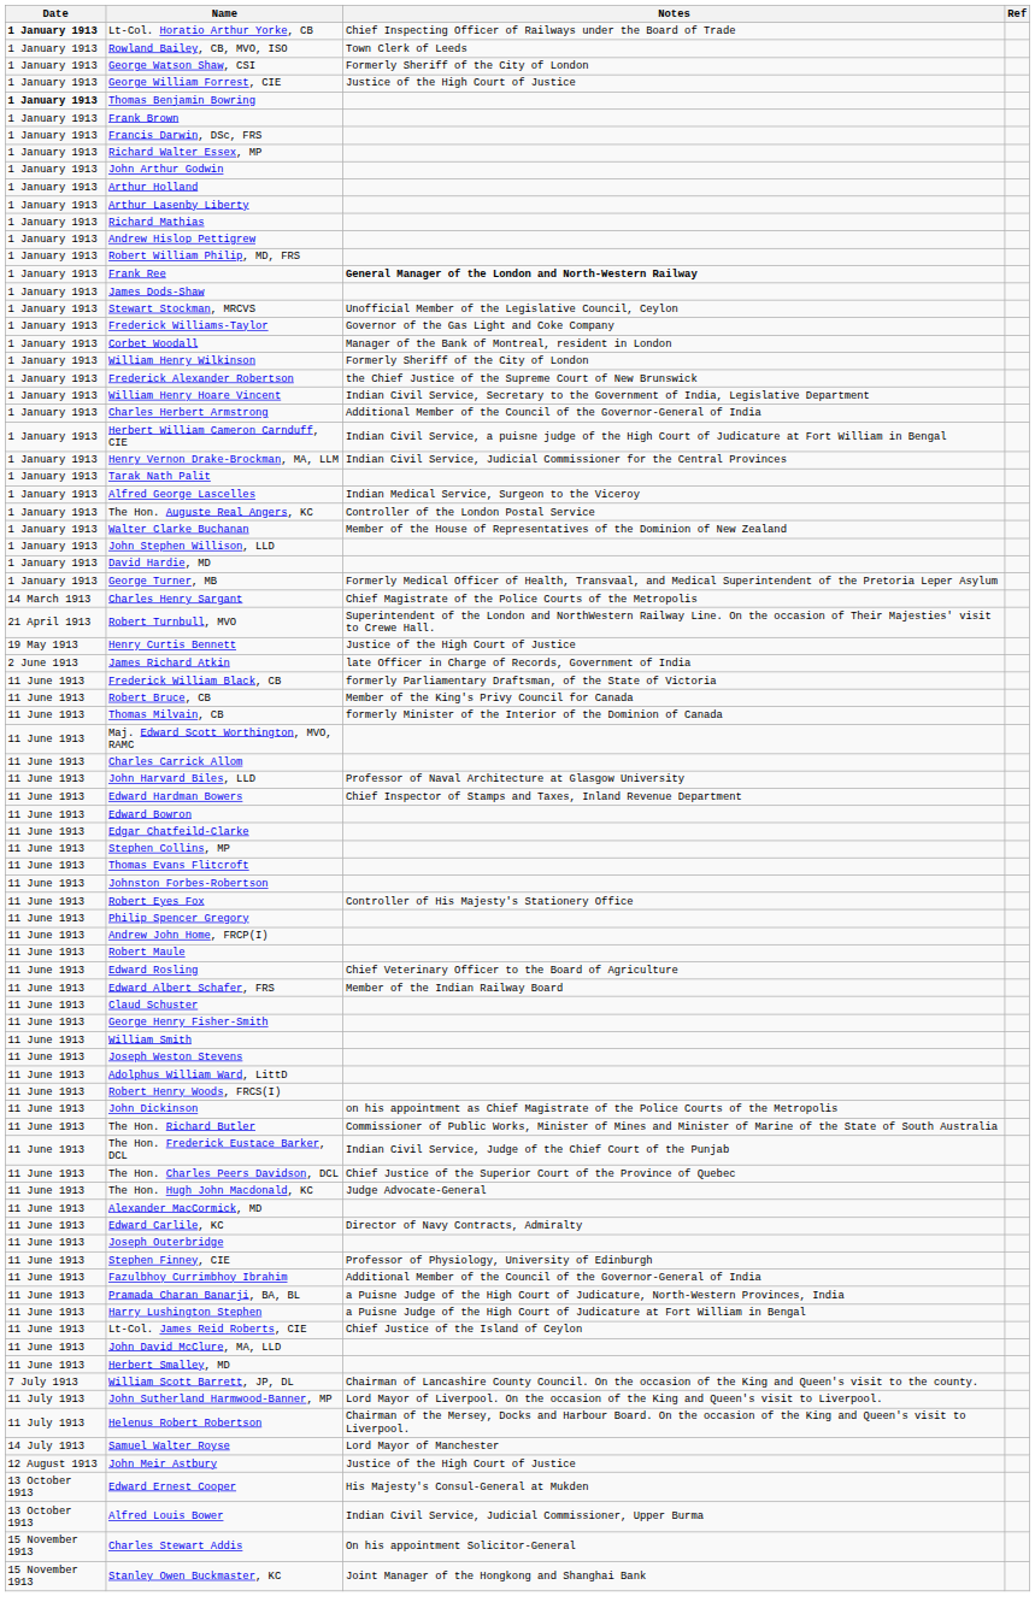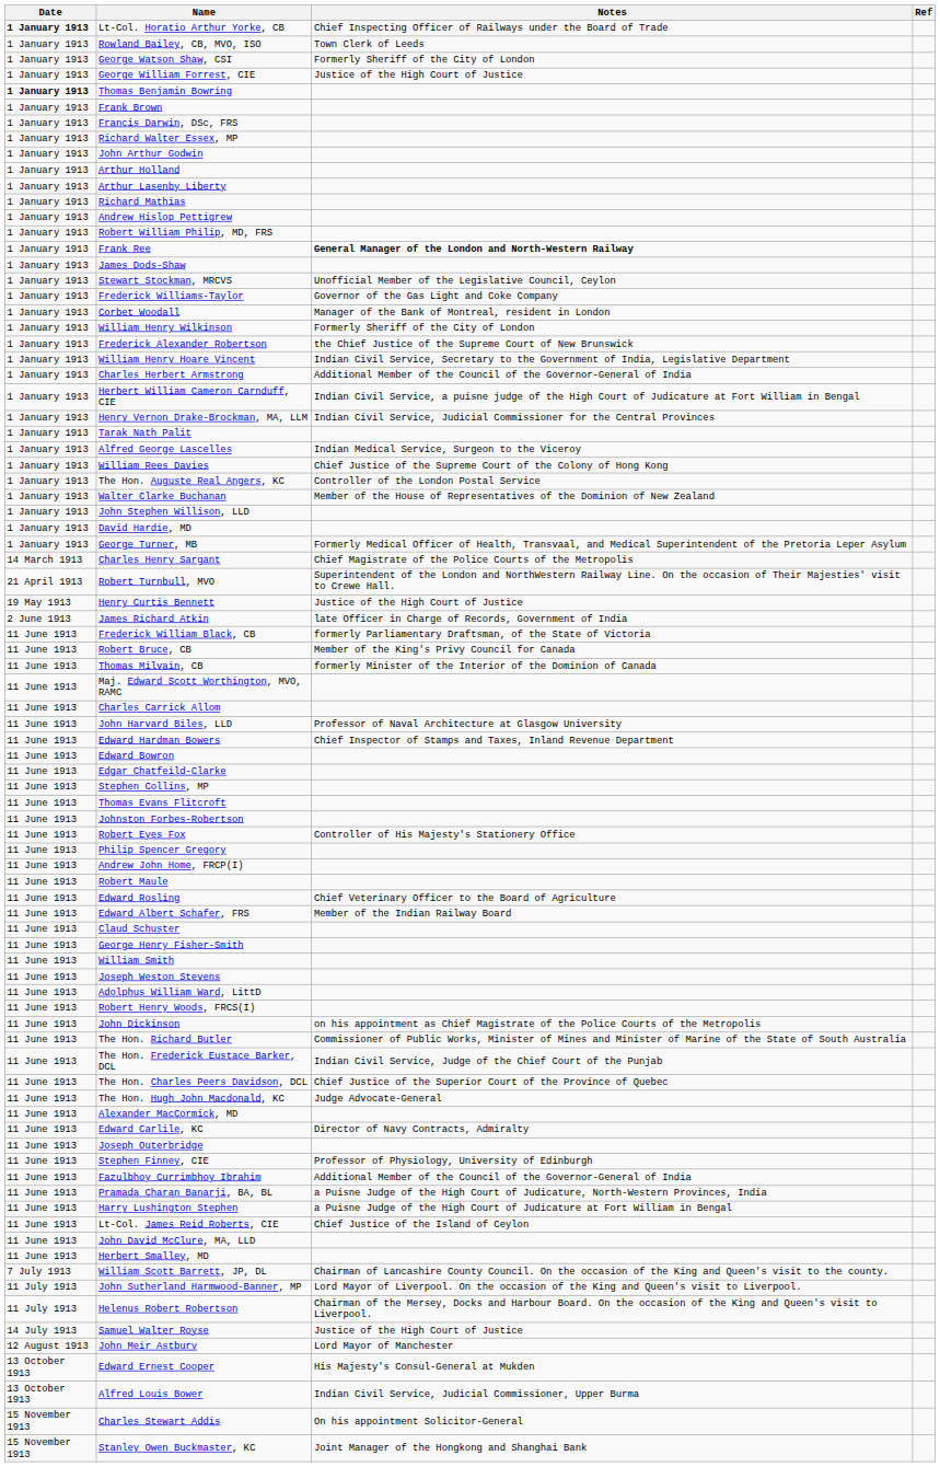+ row: 1 January 1913 | William Rees Davies | Chief Justice of the Supreme Court of the Colony of Hong Kong
Samuel Walter Royse | Notes: Lord Mayor of Manchester -> Justice of the High Court of Justice
John Meir Astbury | Notes: Justice of the High Court of Justice -> Lord Mayor of Manchester
